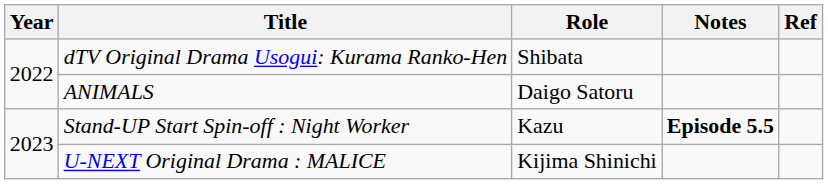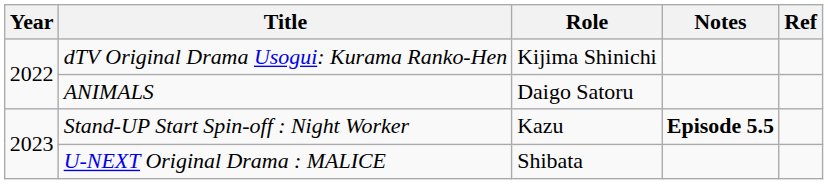dTV Original Drama Usogui: Kurama Ranko-Hen | Role: Shibata -> Kijima Shinichi
U-NEXT Original Drama : MALICE | Role: Kijima Shinichi -> Shibata
